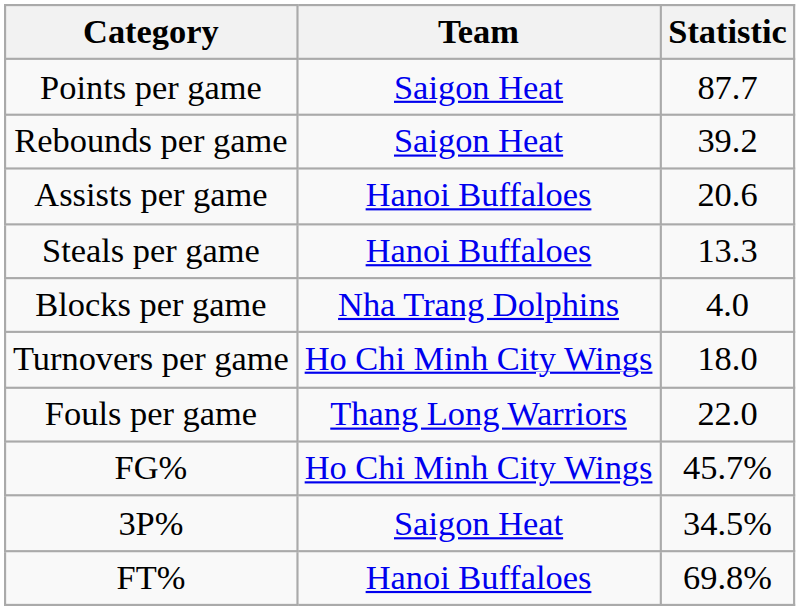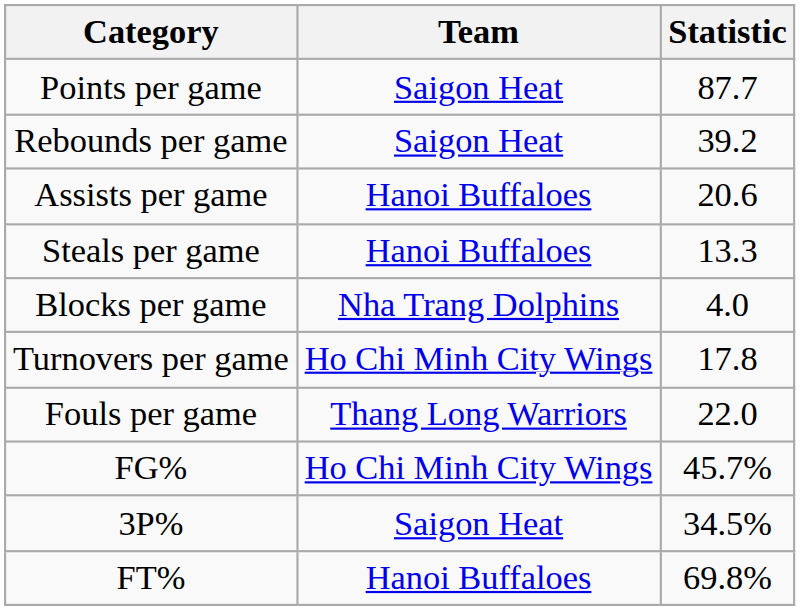Turnovers per game | Statistic: 18.0 -> 17.8
